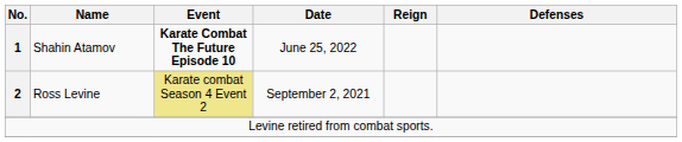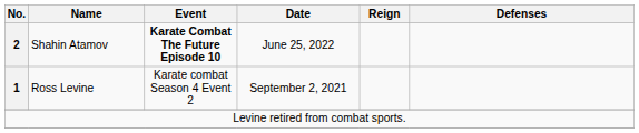Shahin Atamov | No.: 1 -> 2
Ross Levine | No.: 2 -> 1
Ross Levine | Event: khaki background -> no background
